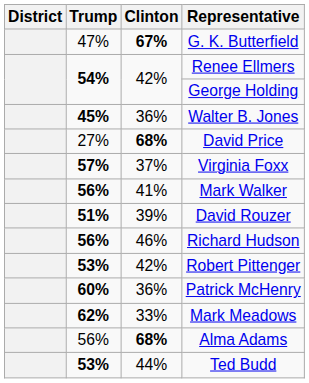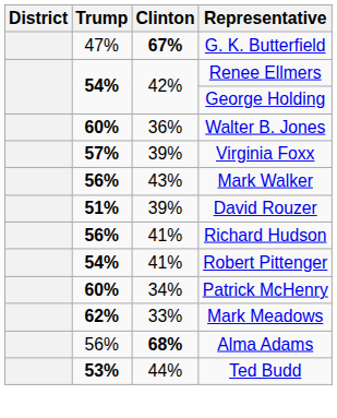Walter B. Jones | Trump: 45% -> 60%
- row: 27% | 68% | David Price
Virginia Foxx | Clinton: 37% -> 39%
Mark Walker | Clinton: 41% -> 43%
Richard Hudson | Clinton: 46% -> 41%
Robert Pittenger | Trump: 53% -> 54%
Robert Pittenger | Clinton: 42% -> 41%
Patrick McHenry | Clinton: 36% -> 34%
